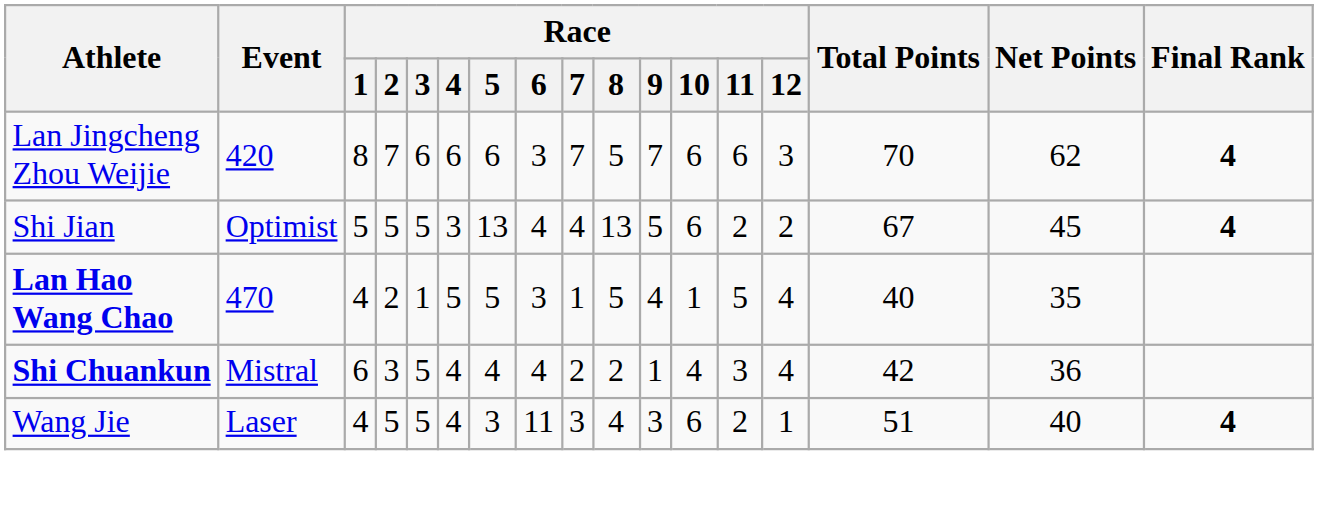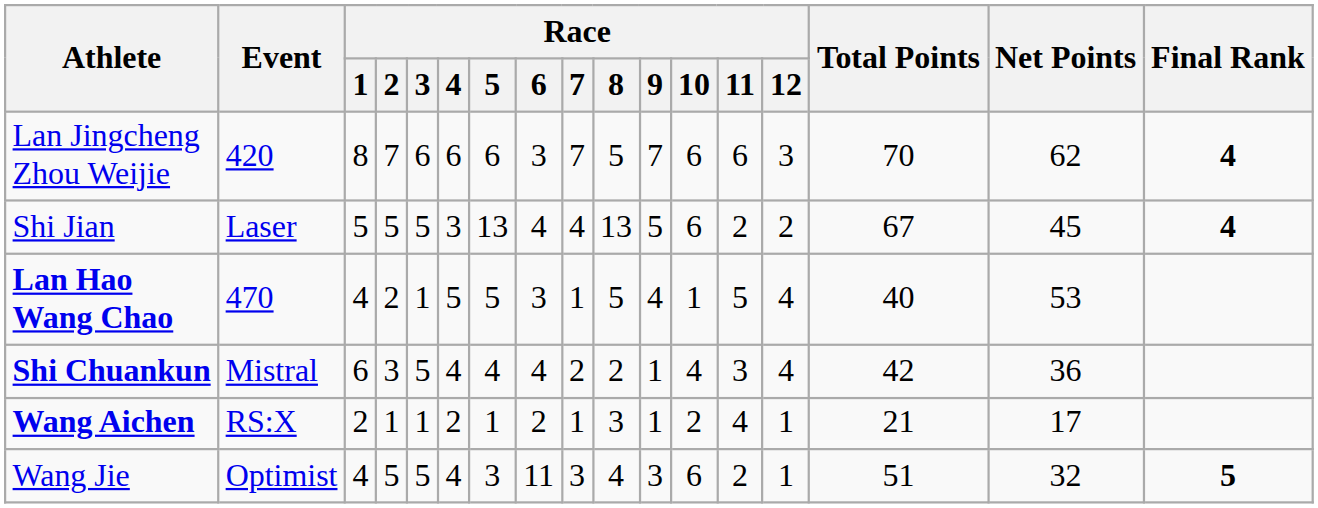Shi Jian | Event: Optimist -> Laser
Lan Hao Wang Chao | Net Points: 35 -> 53
+ row: Wang Aichen | RS:X | 2 | 1 | 1 | 2 | 1 | 2 | 1 | 3 | 1 | 2 | 4 | 1 | 21 | 17
Wang Jie | Event: Laser -> Optimist
Wang Jie | Net Points: 40 -> 32
Wang Jie | Final Rank: 4 -> 5
